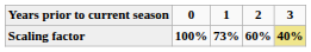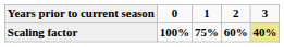Scaling factor | column 3: 73% -> 75%
